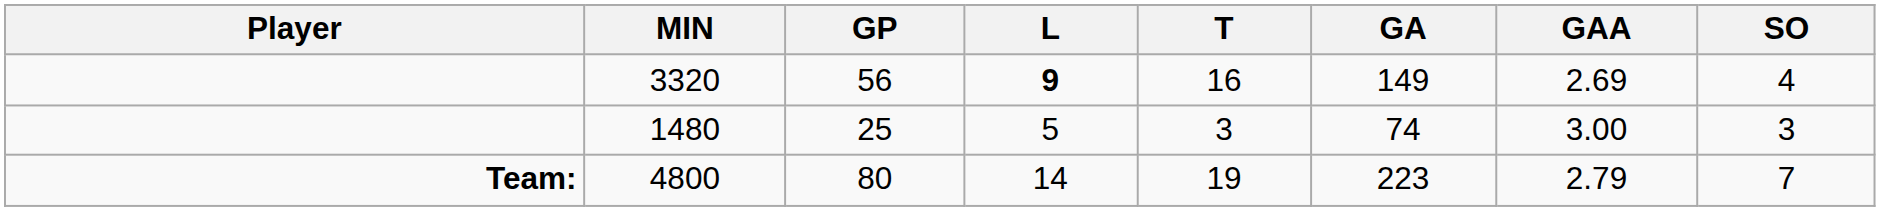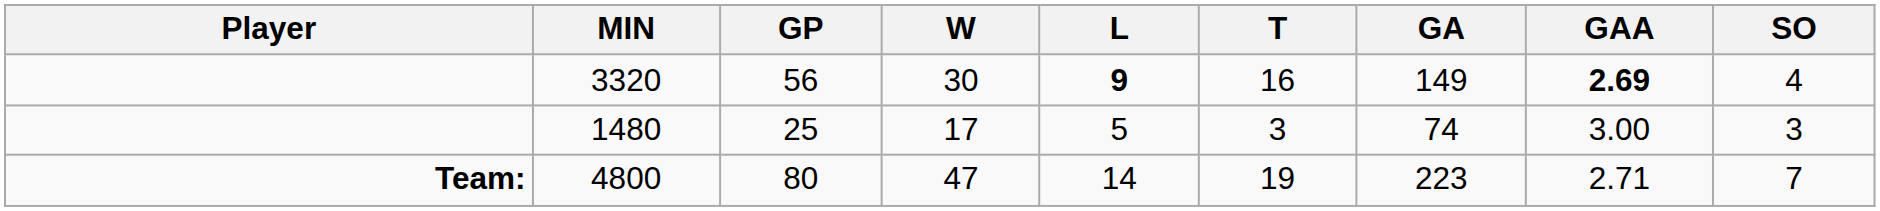+ column: W | 30 | 17 | 47
3320 | GAA: normal -> bold
4800 | GAA: 2.79 -> 2.71
